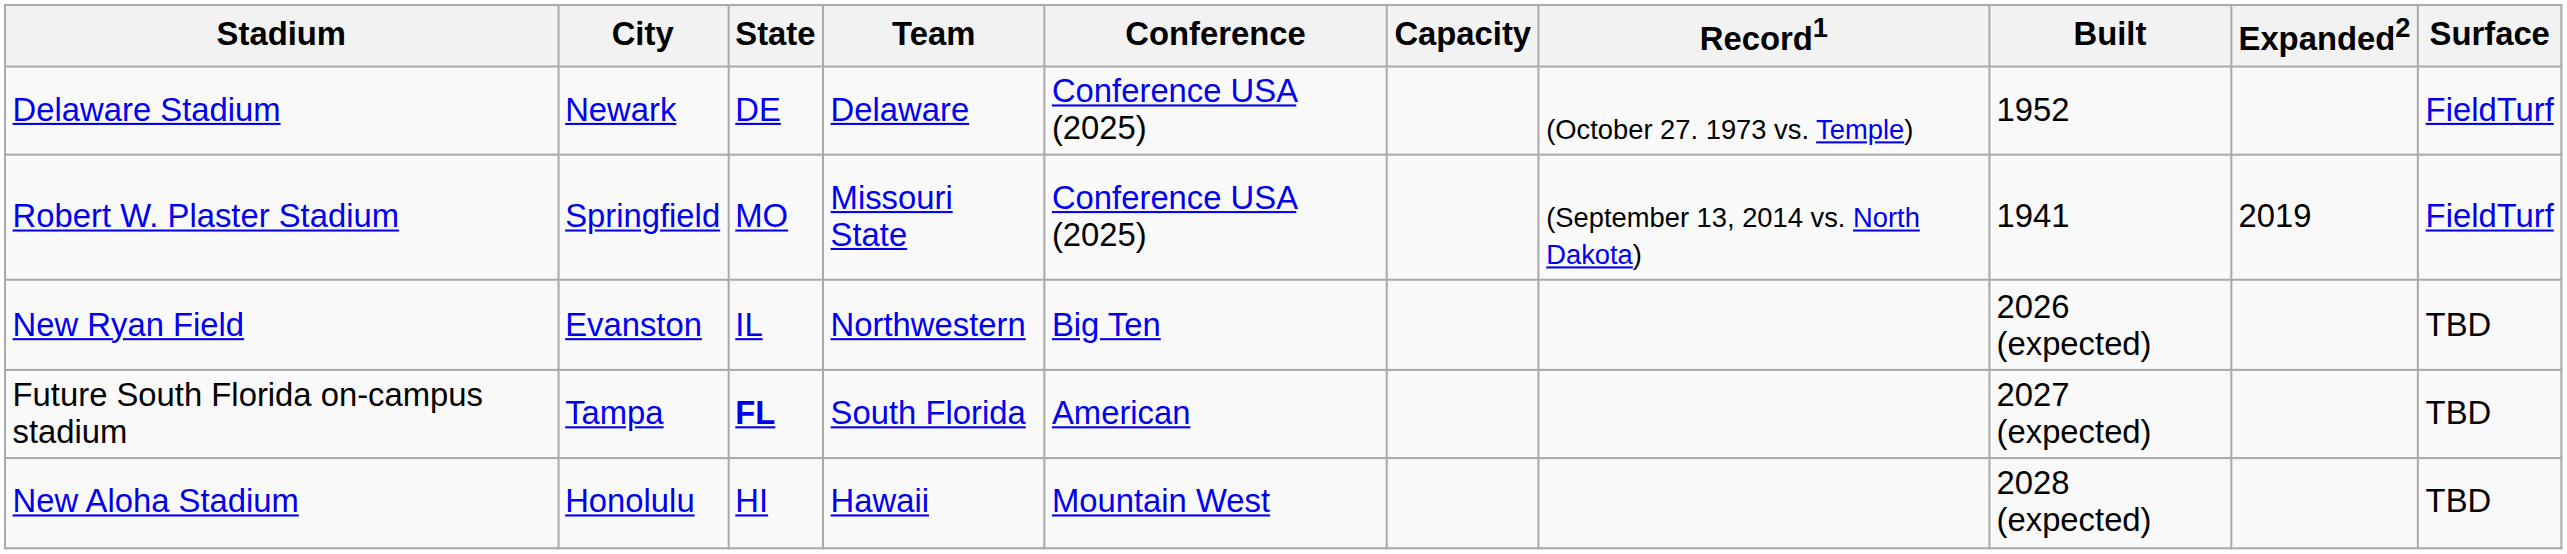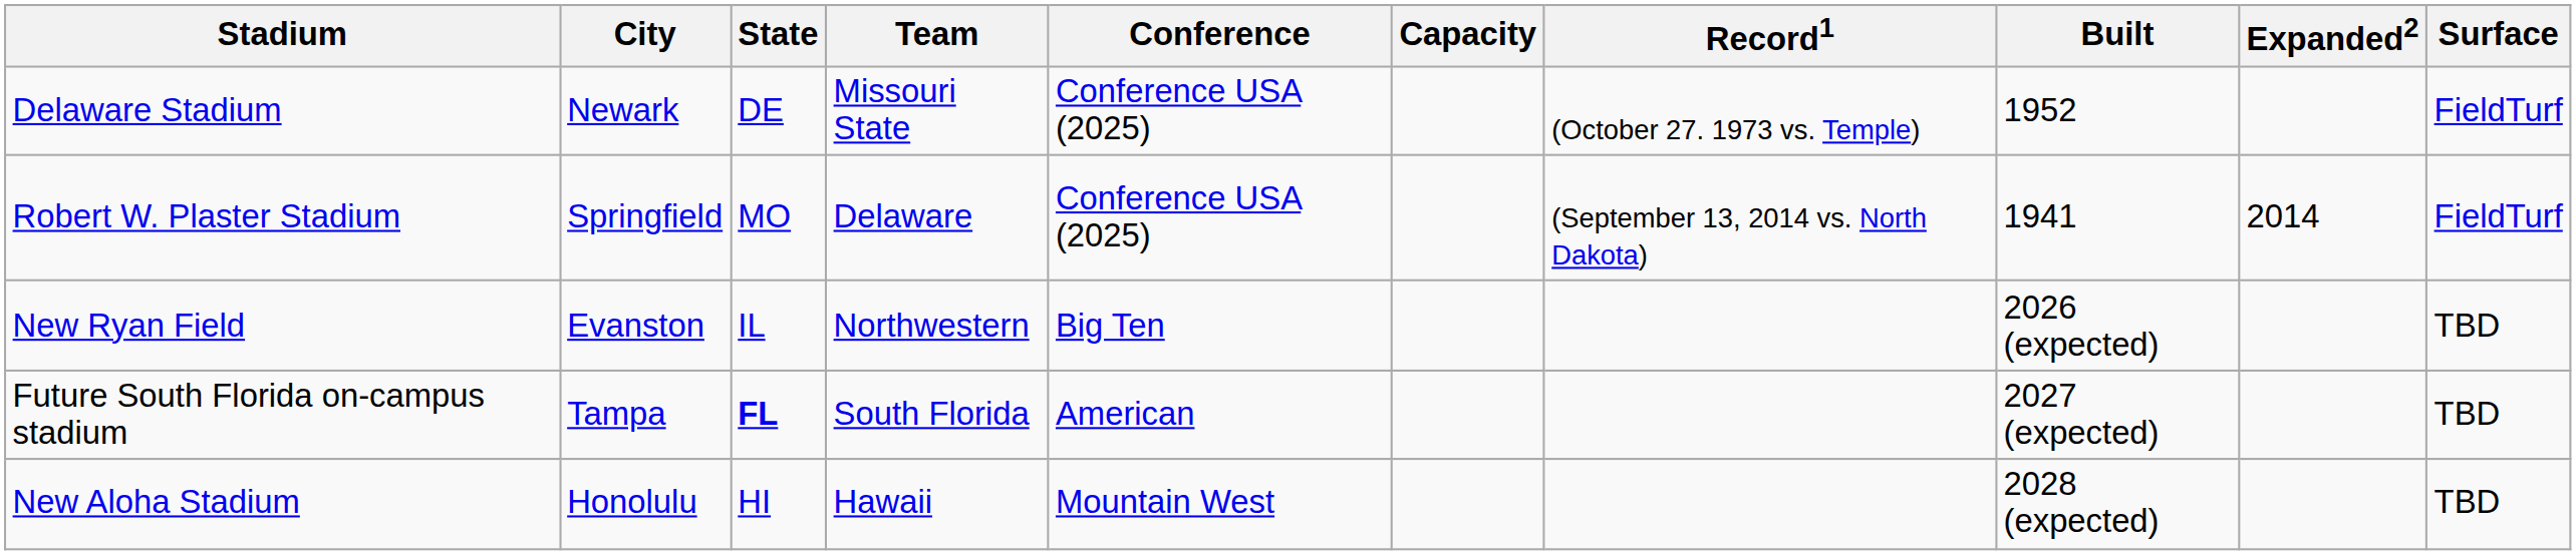Delaware Stadium | Team: Delaware -> Missouri State
Robert W. Plaster Stadium | Team: Missouri State -> Delaware
Robert W. Plaster Stadium | Expanded2: 2019 -> 2014
